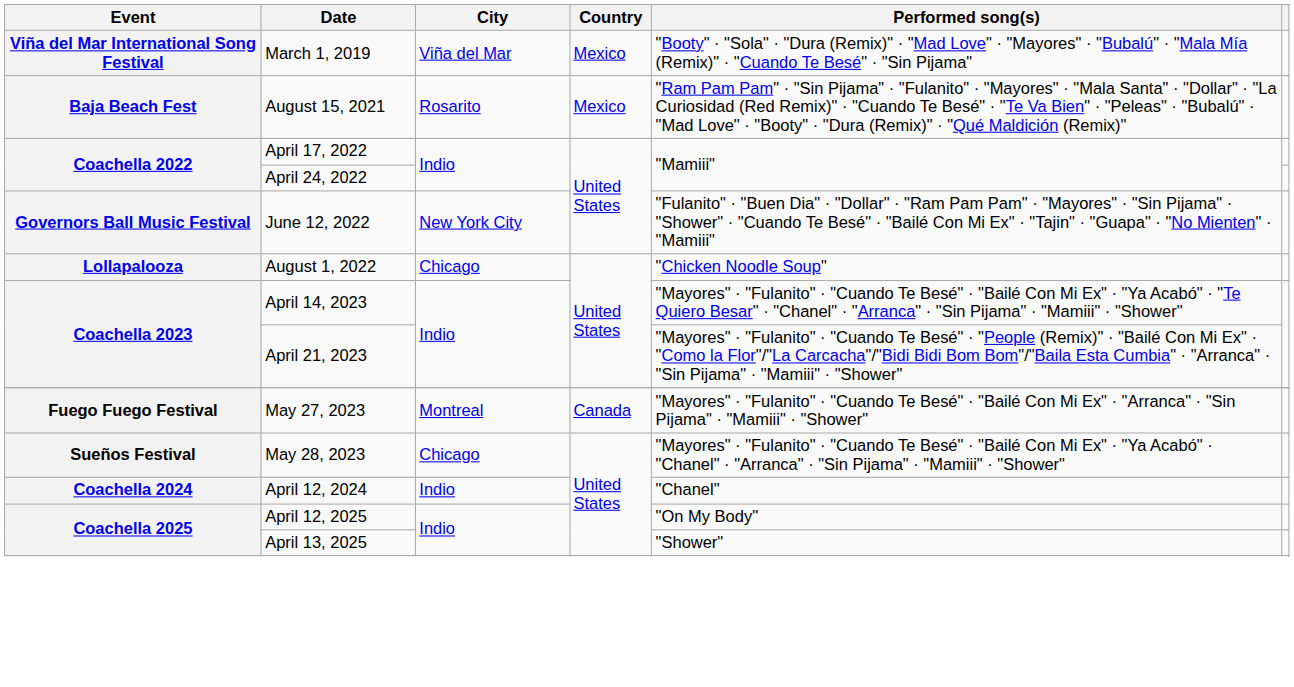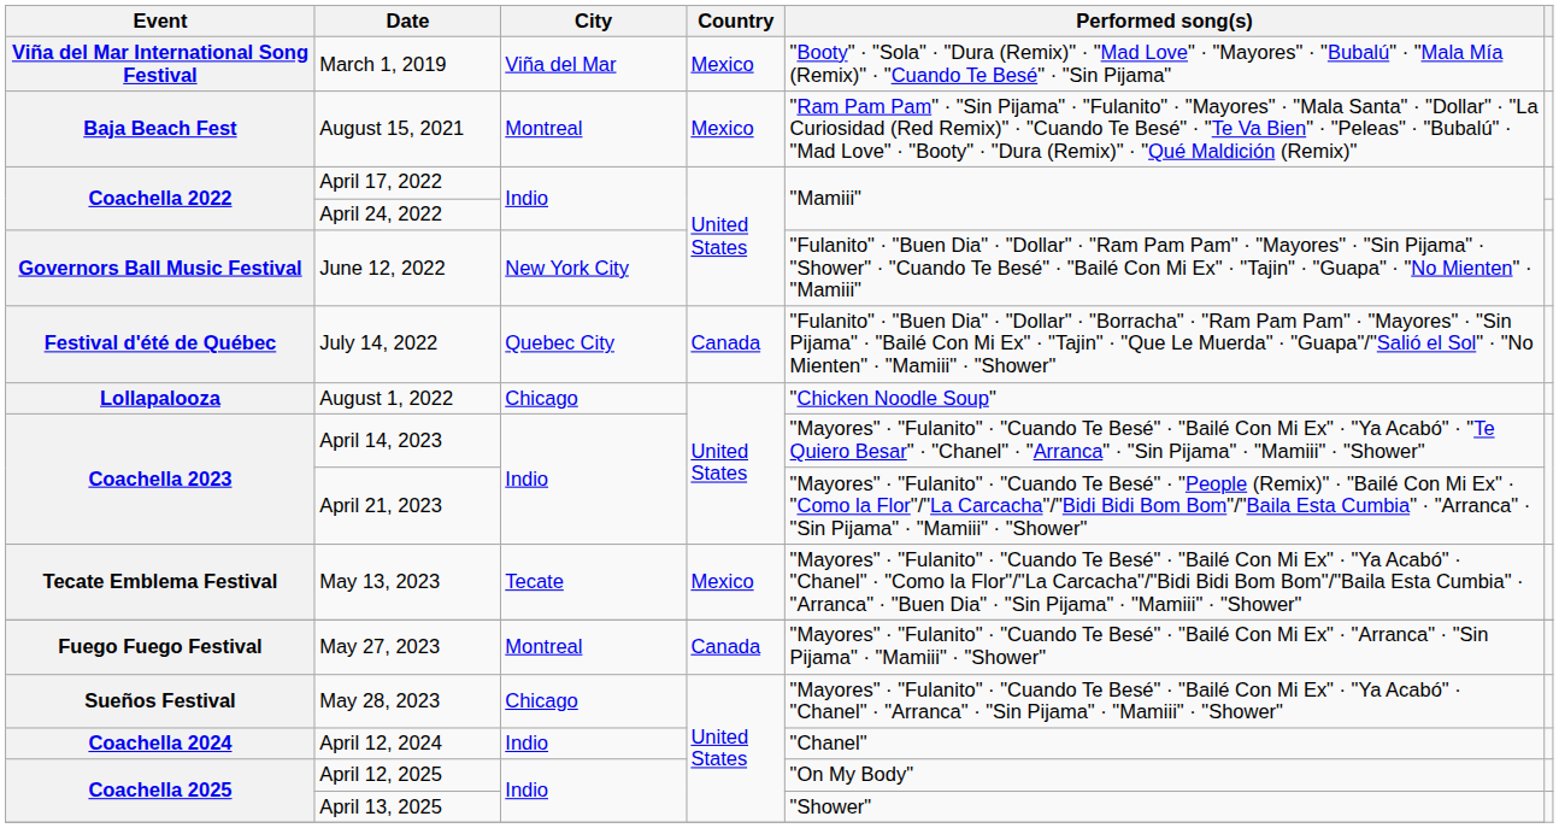August 15, 2021 | City: Rosarito -> Montreal
+ row: Festival d'été de Québec | July 14, 2022 | Quebec City | Canada | "Fulanito" · "Buen Dia" · "Dollar" · "Borracha" · "Ram Pam Pam" · "Mayores" · "Sin Pijama" · "Bailé Con Mi Ex" · "Tajin" · "Que Le Muerda" · "Guapa"/"Salió el Sol" · "No Mienten" · "Mamiii" · "Shower"
+ row: Tecate Emblema Festival | May 13, 2023 | Tecate | Mexico | "Mayores" · "Fulanito" · "Cuando Te Besé" · "Bailé Con Mi Ex" · "Ya Acabó" · "Chanel" · "Como la Flor"/"La Carcacha"/"Bidi Bidi Bom Bom"/"Baila Esta Cumbia" · "Arranca" · "Buen Dia" · "Sin Pijama" · "Mamiii" · "Shower"
